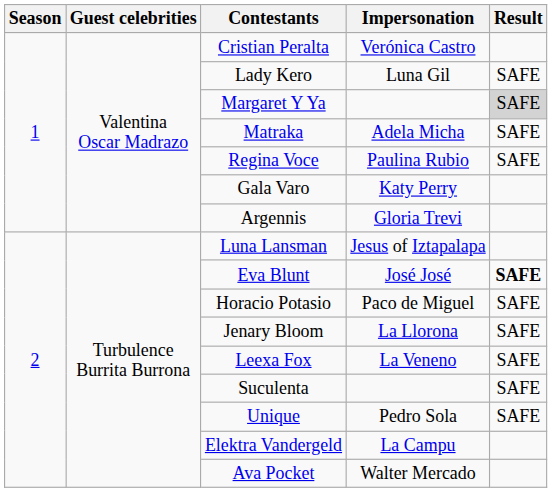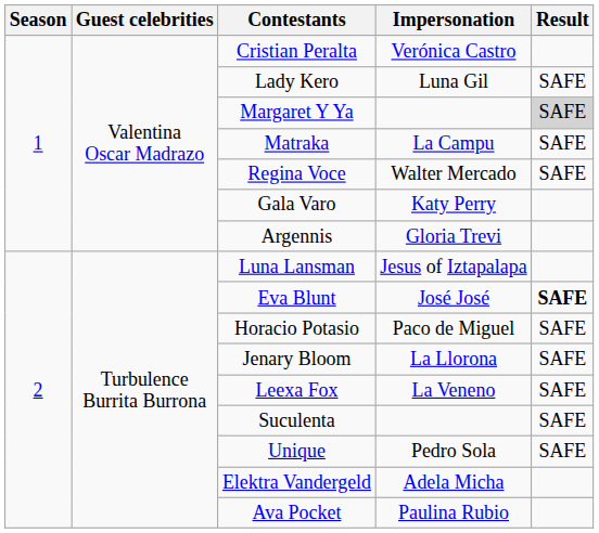Matraka | Impersonation: Adela Micha -> La Campu
Regina Voce | Impersonation: Paulina Rubio -> Walter Mercado
Elektra Vandergeld | Impersonation: La Campu -> Adela Micha
Ava Pocket | Impersonation: Walter Mercado -> Paulina Rubio
